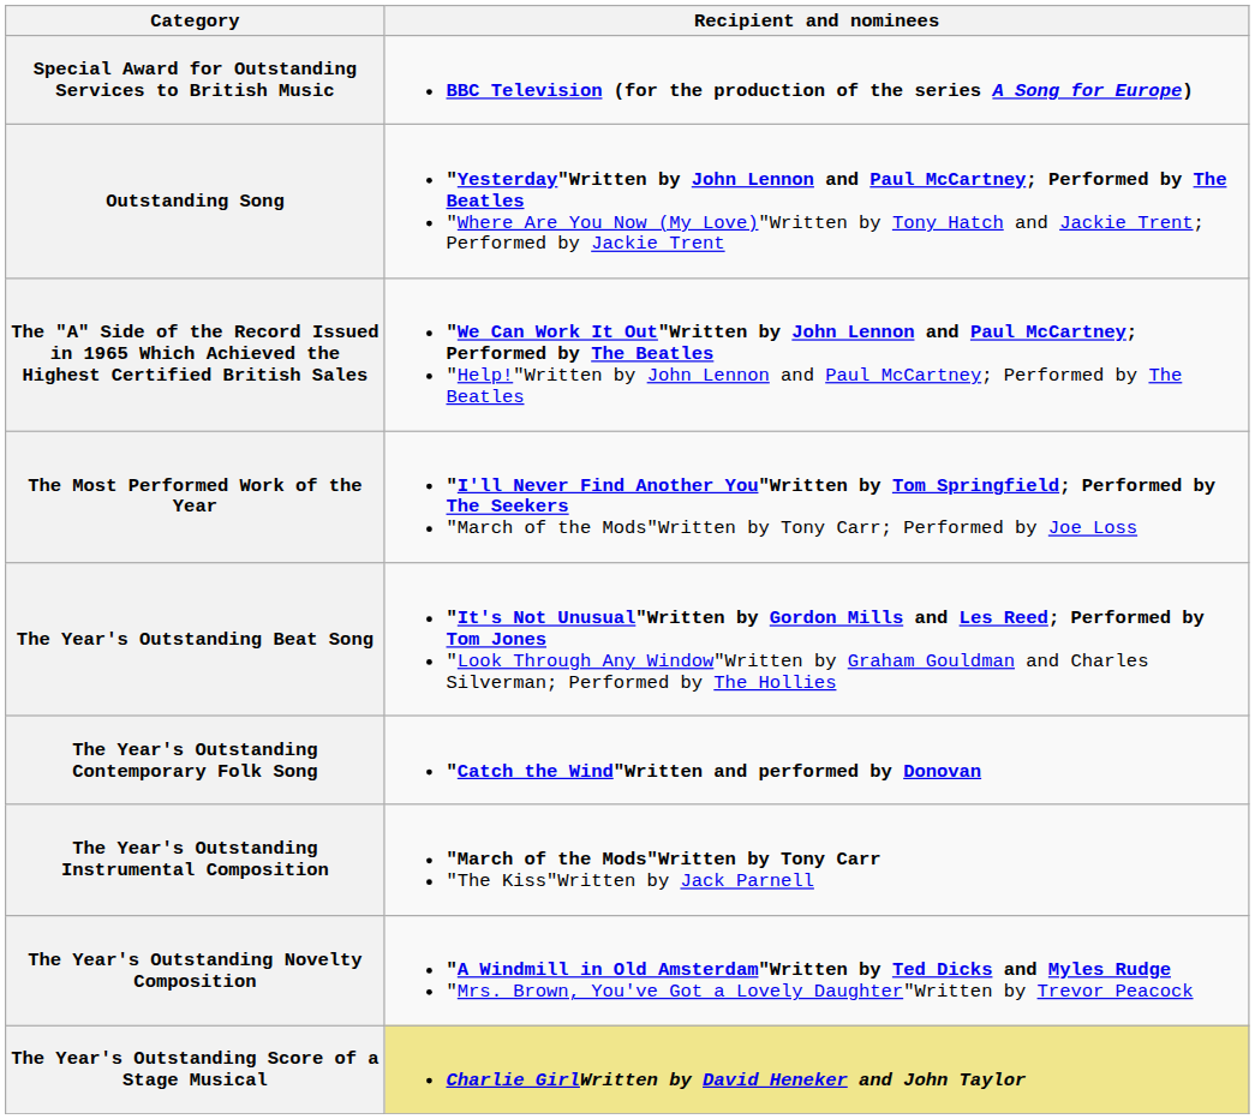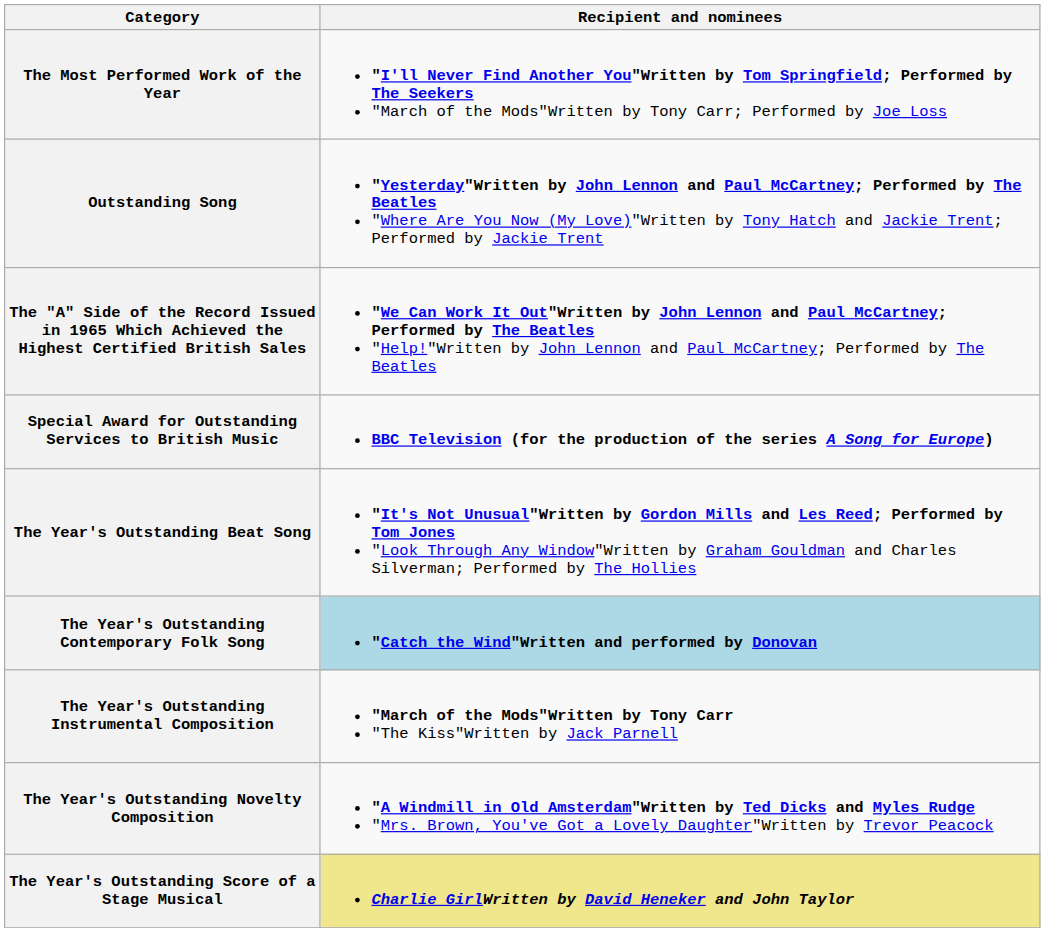rows swapped: Special Award for Outstanding Services to British Music <-> The Most Performed Work of the Year
The Year's Outstanding Contemporary Folk Song | Recipient and nominees: no background -> lightblue background
